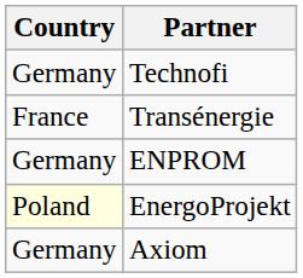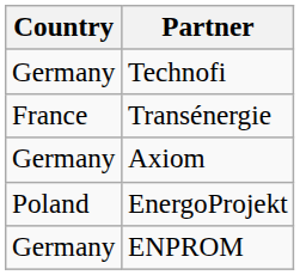rows swapped: Axiom <-> ENPROM
EnergoProjekt | Country: lightyellow background -> no background
